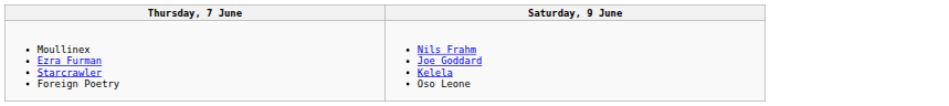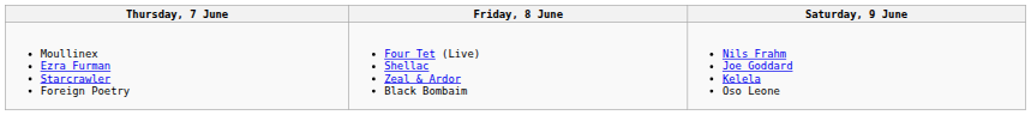+ column: Friday, 8 June | Four Tet (Live) Shellac Zeal & Ardor Black Bombaim
